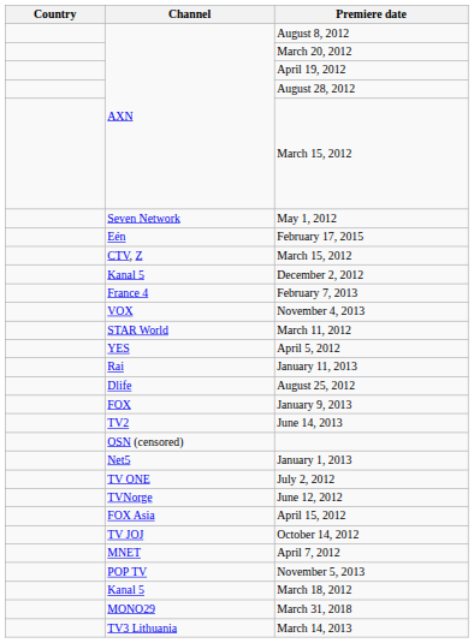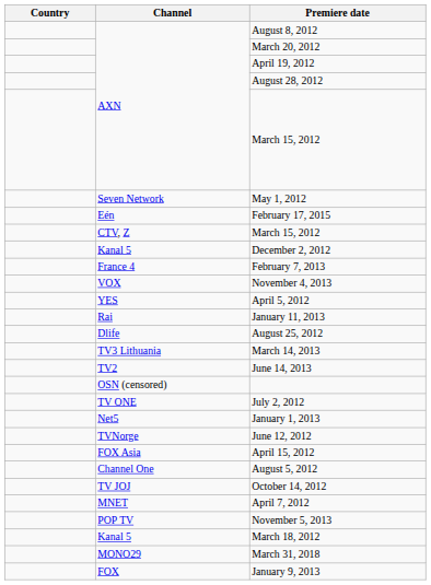- row: STAR World | March 11, 2012
rows swapped: March 14, 2013 <-> January 9, 2013
rows swapped: January 1, 2013 <-> July 2, 2012
+ row: Channel One | August 5, 2012
